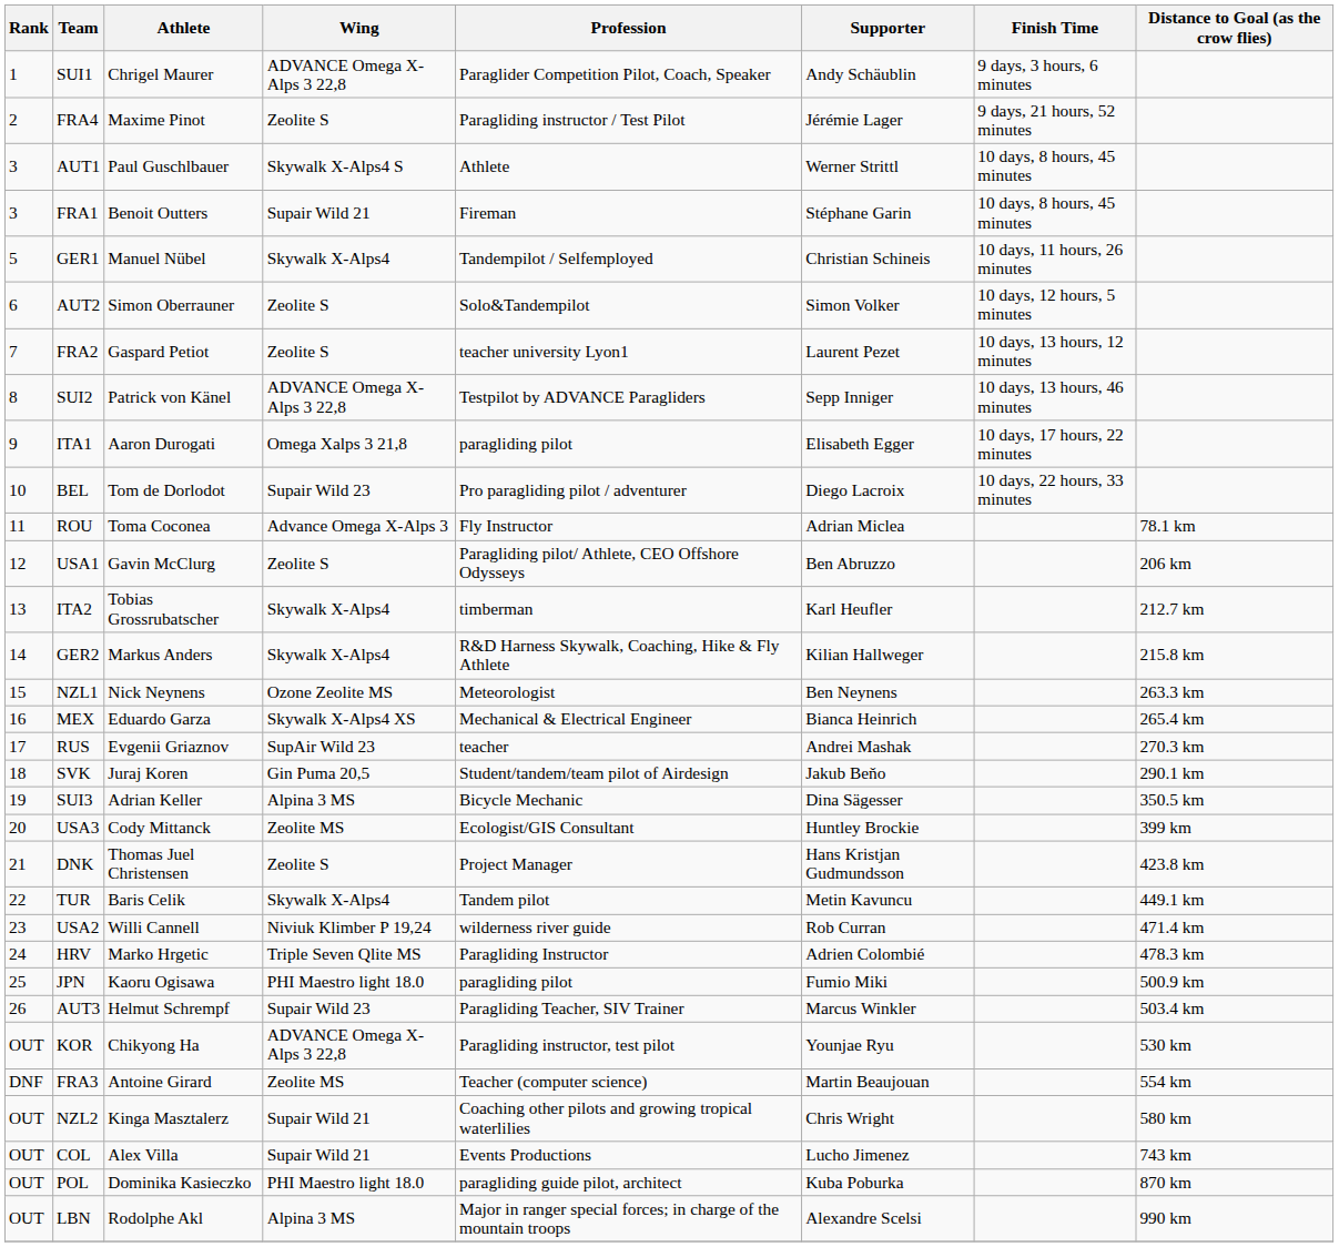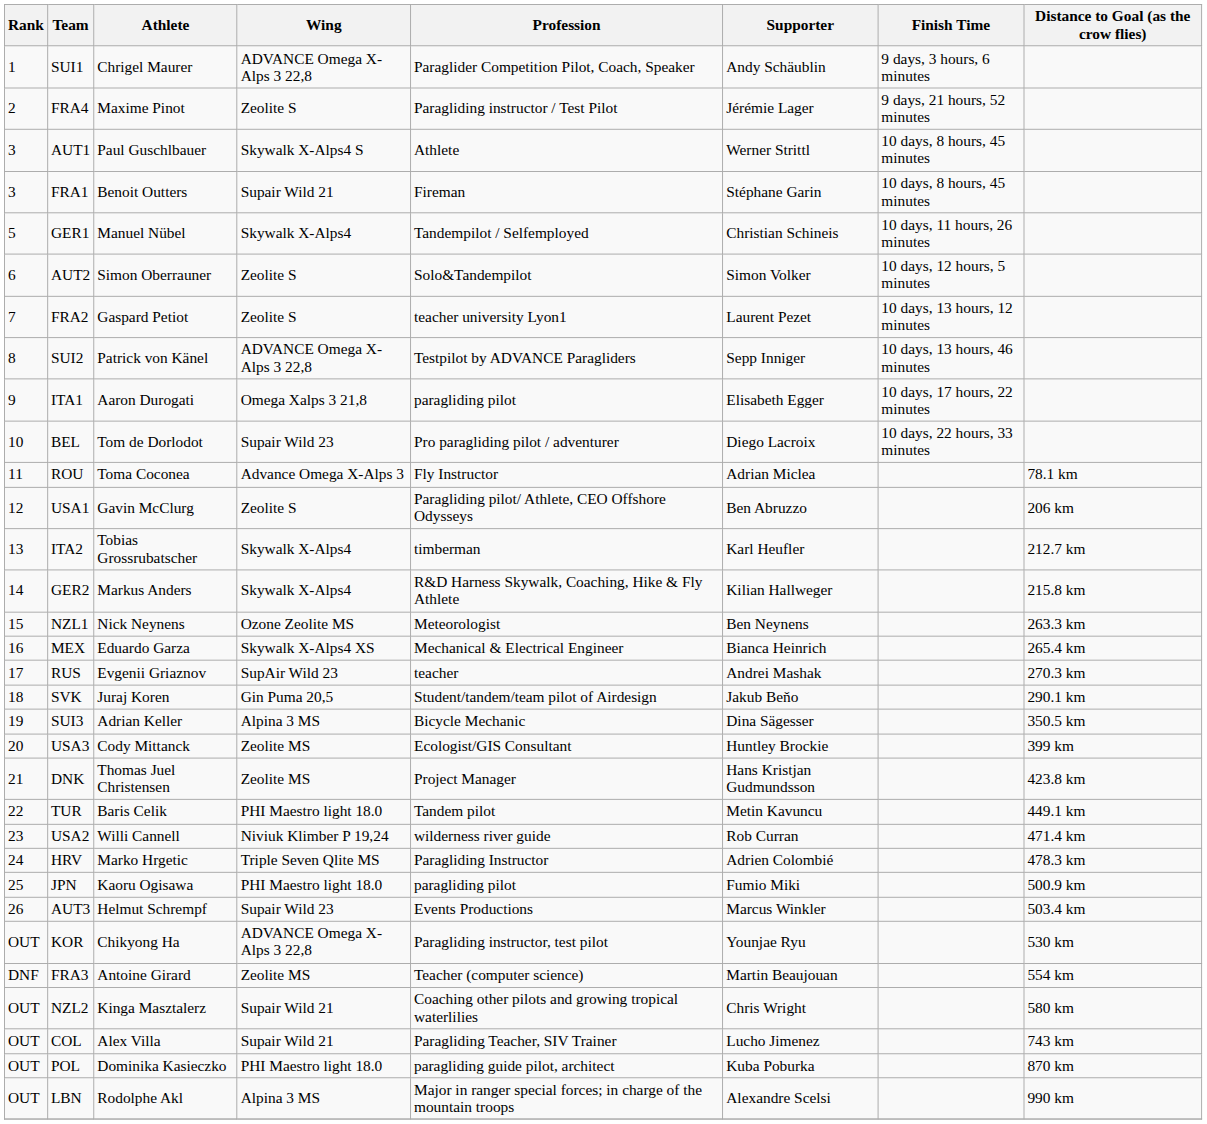DNK | Wing: Zeolite S -> Zeolite MS
TUR | Wing: Skywalk X-Alps4 -> PHI Maestro light 18.0
AUT3 | Profession: Paragliding Teacher, SIV Trainer -> Events Productions
COL | Profession: Events Productions -> Paragliding Teacher, SIV Trainer
